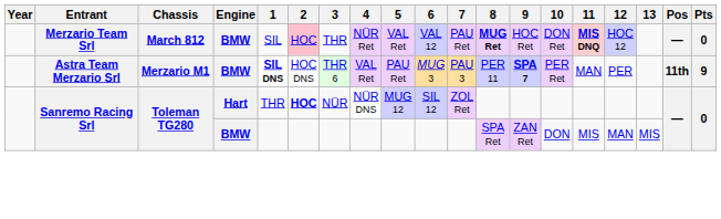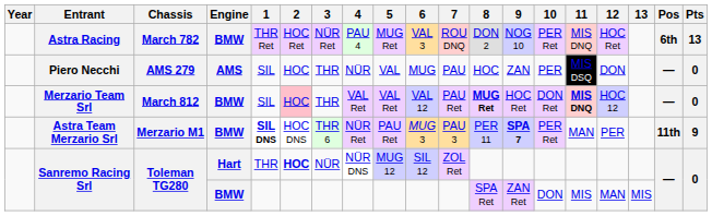+ row: Astra Racing | March 782 | BMW | THR Ret | HOC Ret | NÜR Ret | PAU 4 | MUG Ret | VAL 3 | ROU DNQ | DON 2 | NOG 10 | PER Ret | MIS DNQ | HOC Ret | 6th | 13
+ row: Piero Necchi | AMS 279 | AMS | SIL | HOC | THR | NÜR | VAL | MUG | PAU | HOC | ZAN | PER | MIS DSQ | DON | — | 0
Merzario Team Srl | 4: NÜR Ret -> VAL Ret
Astra Team Merzario Srl | 4: VAL Ret -> NÜR Ret
